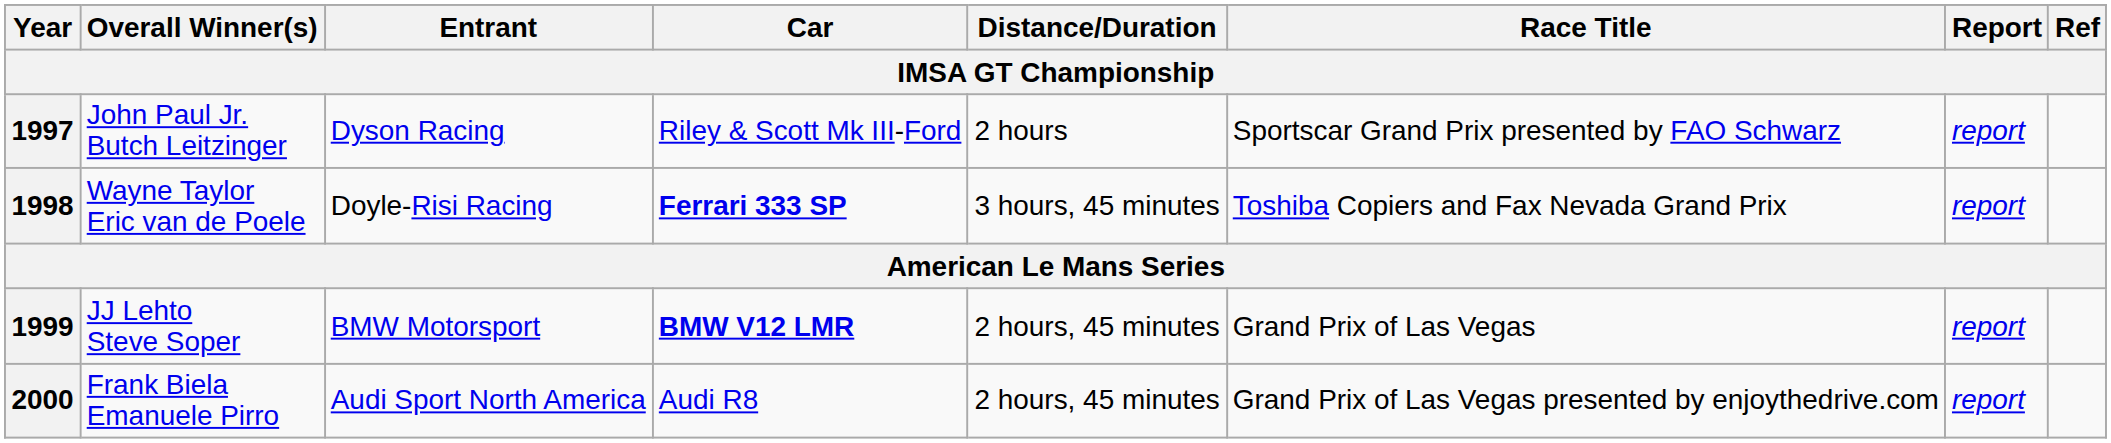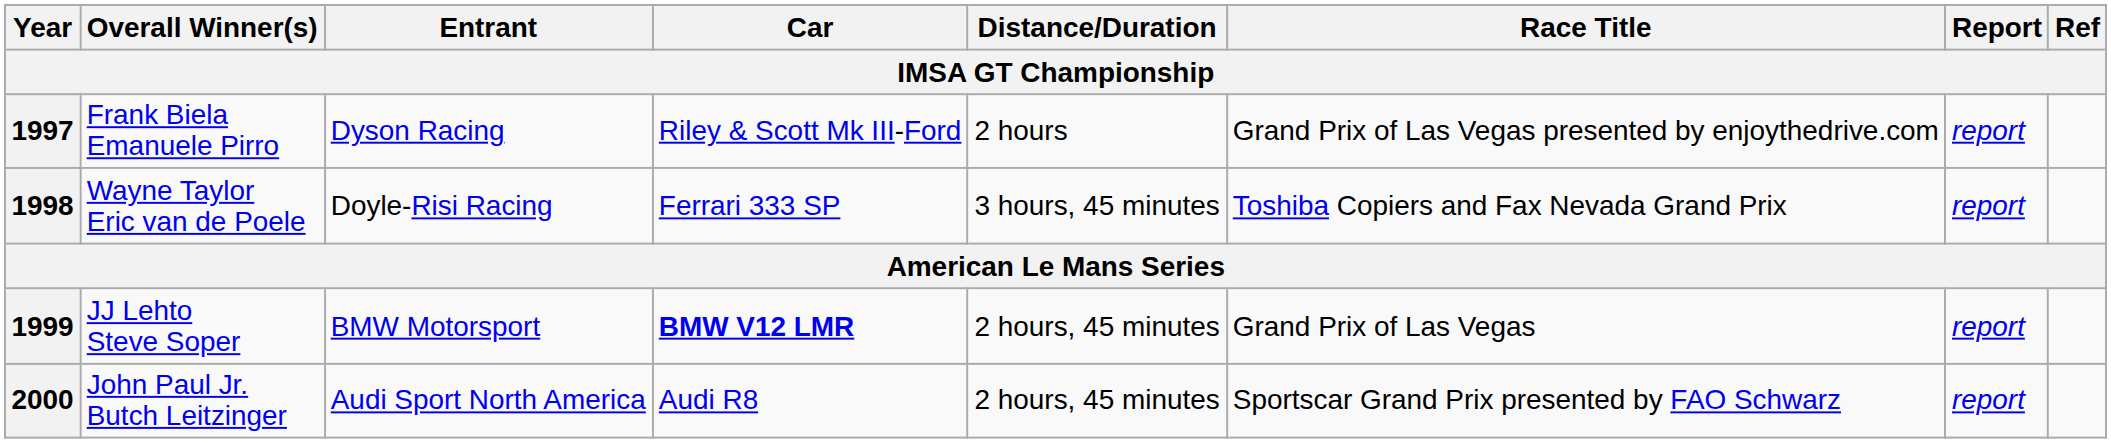1997 | Overall Winner(s): John Paul Jr. Butch Leitzinger -> Frank Biela Emanuele Pirro
1997 | Race Title: Sportscar Grand Prix presented by FAO Schwarz -> Grand Prix of Las Vegas presented by enjoythedrive.com
1998 | Car: bold -> normal
2000 | Overall Winner(s): Frank Biela Emanuele Pirro -> John Paul Jr. Butch Leitzinger
2000 | Race Title: Grand Prix of Las Vegas presented by enjoythedrive.com -> Sportscar Grand Prix presented by FAO Schwarz
